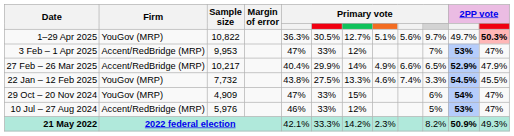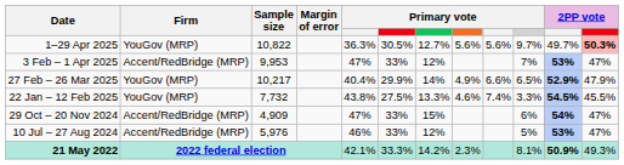1–29 Apr 2025 | column 8: 5.1% -> 5.6%
27 Feb – 26 Mar 2025 | Firm: Accent/RedBridge (MRP) -> YouGov (MRP)
29 Oct – 20 Nov 2024 | Firm: YouGov (MRP) -> Accent/RedBridge (MRP)
21 May 2022 | column 10: 8.2% -> 8.1%
